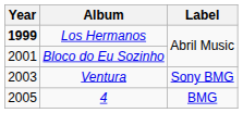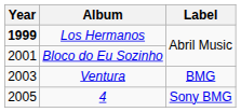Ventura | Label: Sony BMG -> BMG
4 | Label: BMG -> Sony BMG
